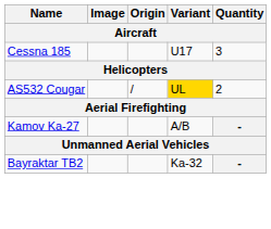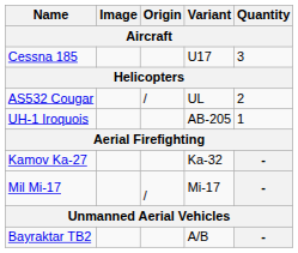AS532 Cougar | Variant: gold background -> no background
+ row: UH-1 Iroquois | AB-205 | 1
Kamov Ka-27 | Variant: A/B -> Ka-32
+ row: Mil Mi-17 | / | Mi-17 | -
Bayraktar TB2 | Variant: Ka-32 -> A/B
